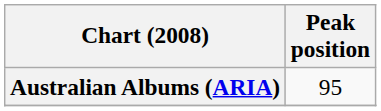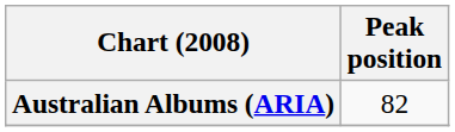Australian Albums (ARIA) | Peak position: 95 -> 82
